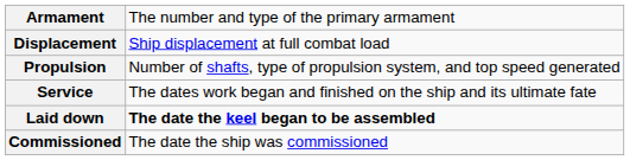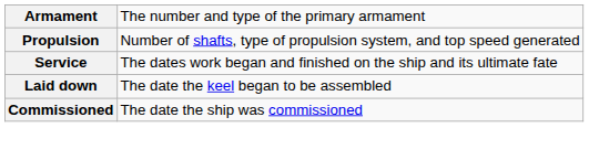- row: Displacement | Ship displacement at full combat load
Laid down | column 2: bold -> normal
